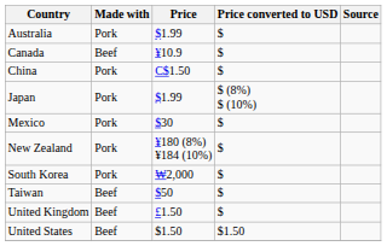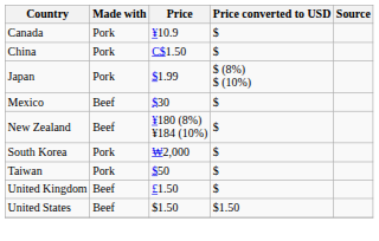- row: Australia | Pork | $1.99 | $
Canada | Made with: Beef -> Pork
Mexico | Made with: Pork -> Beef
New Zealand | Made with: Pork -> Beef
Taiwan | Made with: Beef -> Pork
